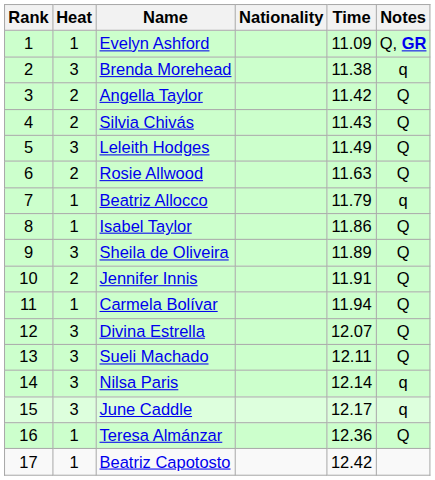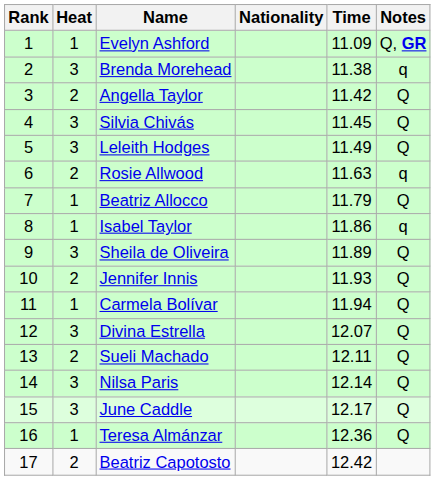Silvia Chivás | Heat: 2 -> 3
Silvia Chivás | Time: 11.43 -> 11.45
Rosie Allwood | Notes: Q -> q
Beatriz Allocco | Notes: q -> Q
Isabel Taylor | Notes: Q -> q
Jennifer Innis | Time: 11.91 -> 11.93
Sueli Machado | Heat: 3 -> 2
Nilsa Paris | Notes: q -> Q
June Caddle | Notes: q -> Q
Beatriz Capotosto | Heat: 1 -> 2
